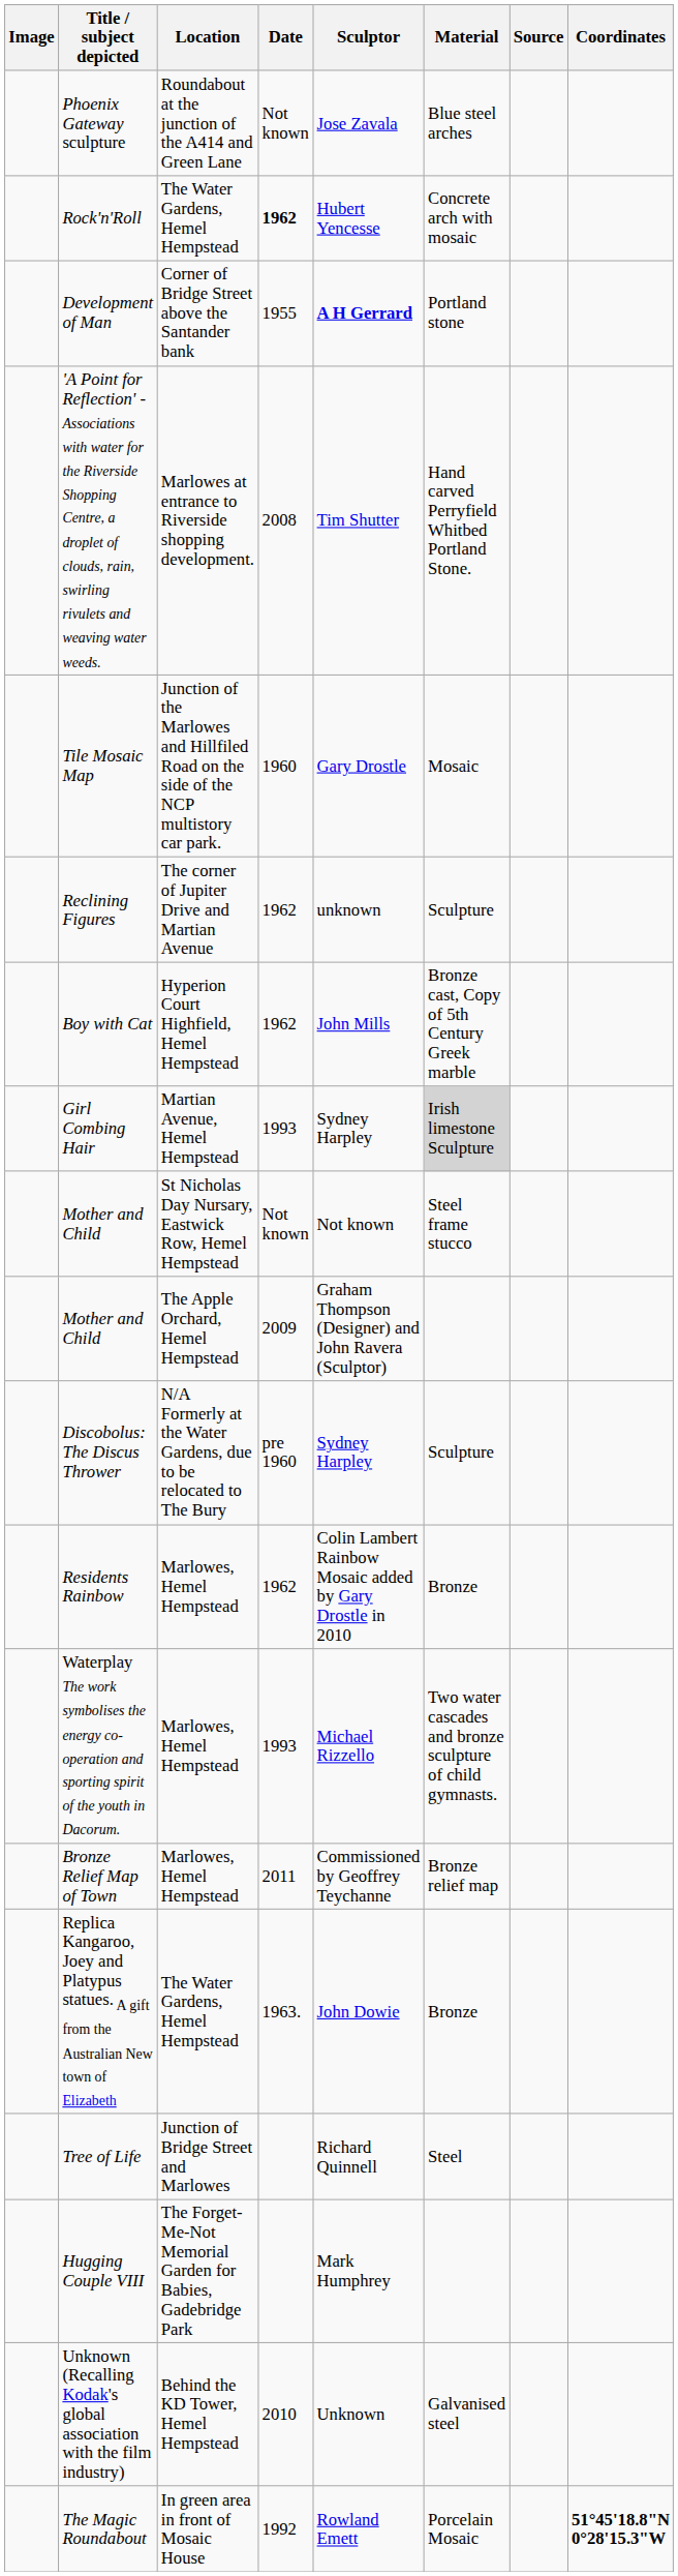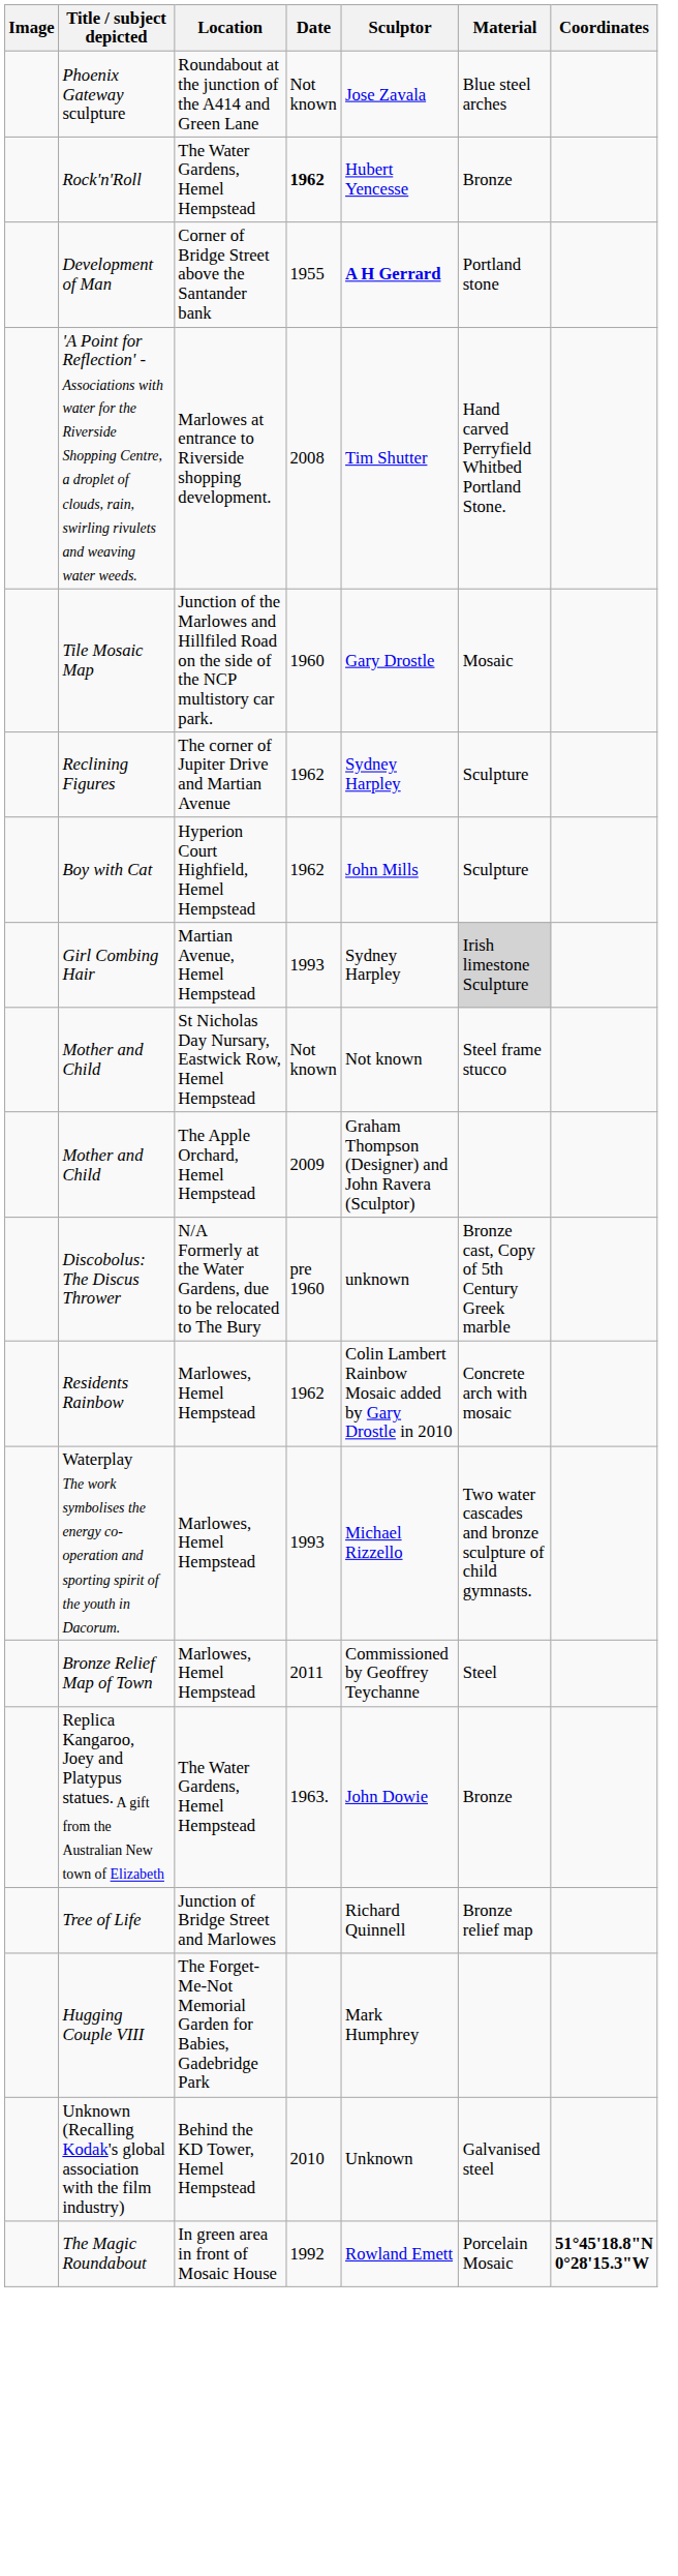- column: Source
Rock'n'Roll | Material: Concrete arch with mosaic -> Bronze
Reclining Figures | Sculptor: unknown -> Sydney Harpley
Boy with Cat | Material: Bronze cast, Copy of 5th Century Greek marble -> Sculpture
Discobolus: The Discus Thrower | Sculptor: Sydney Harpley -> unknown
Discobolus: The Discus Thrower | Material: Sculpture -> Bronze cast, Copy of 5th Century Greek marble
Residents Rainbow | Material: Bronze -> Concrete arch with mosaic
Bronze Relief Map of Town | Material: Bronze relief map -> Steel
Tree of Life | Material: Steel -> Bronze relief map
